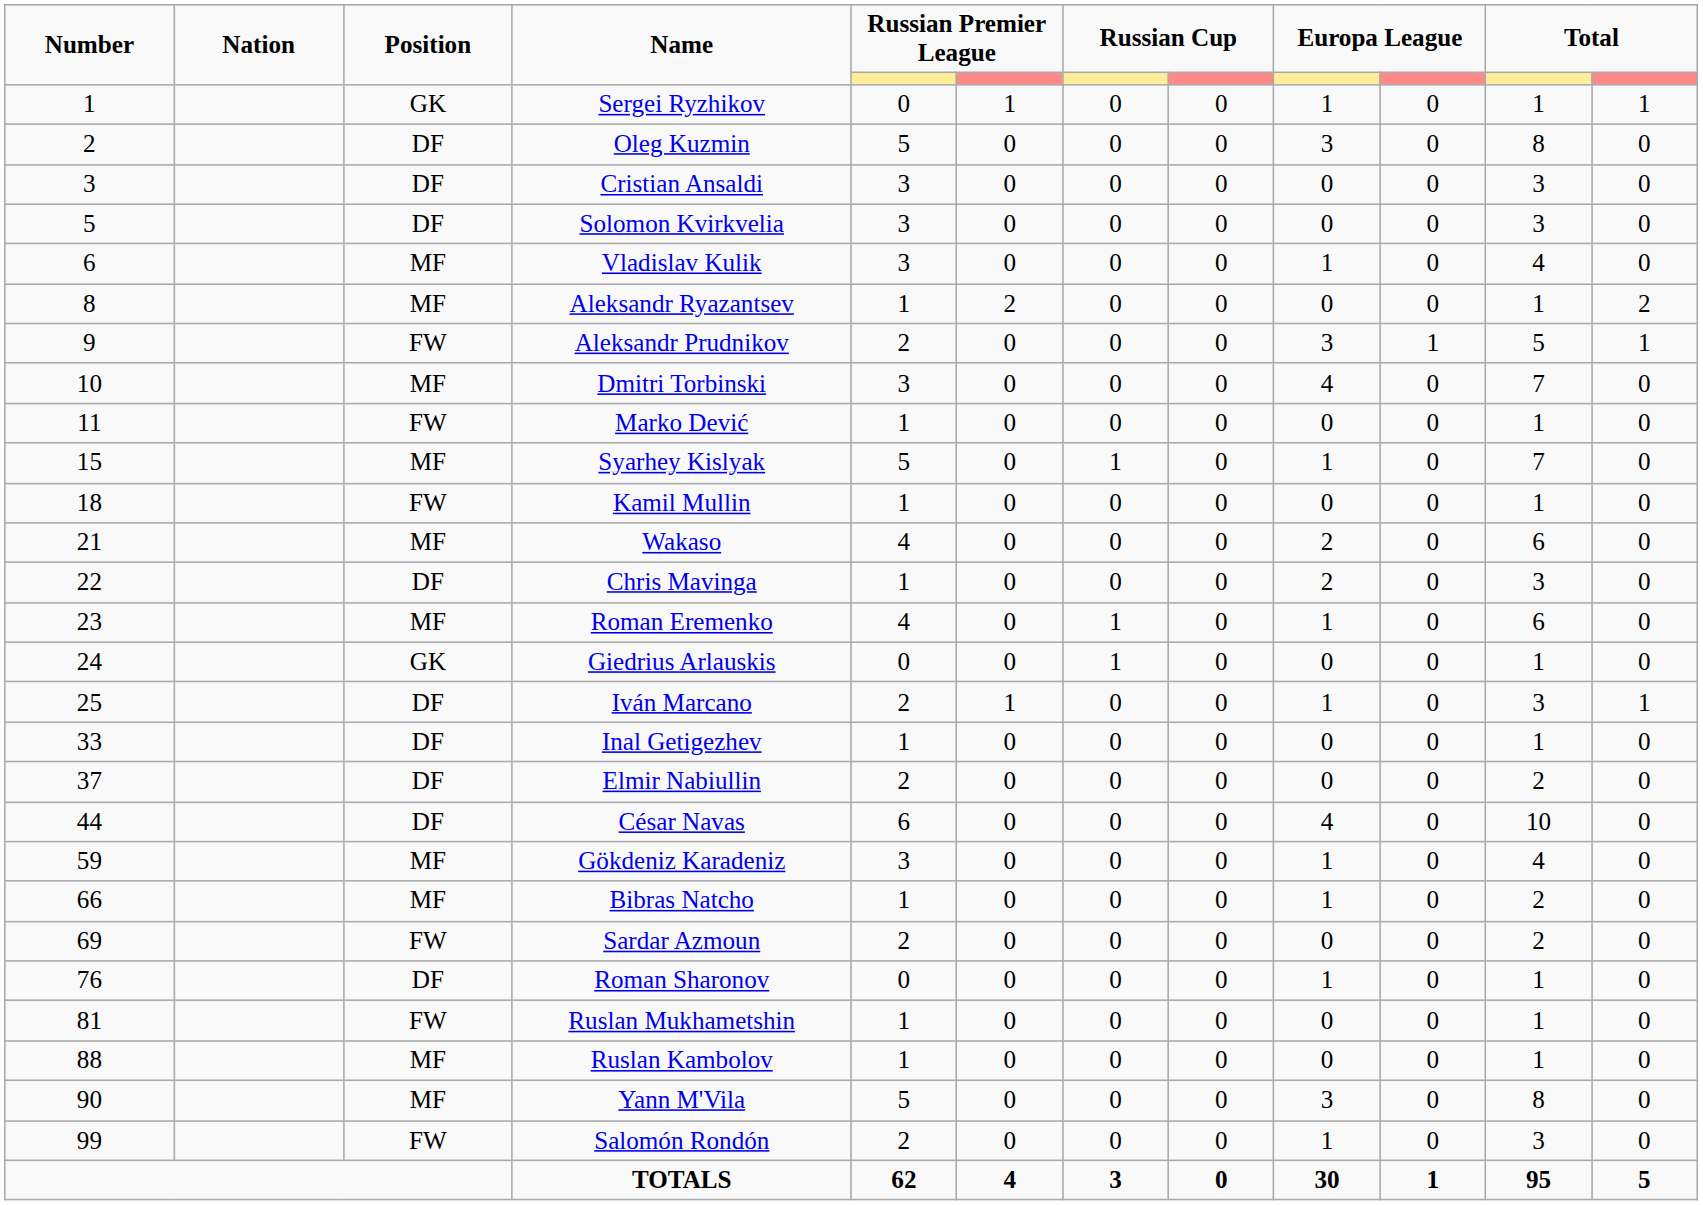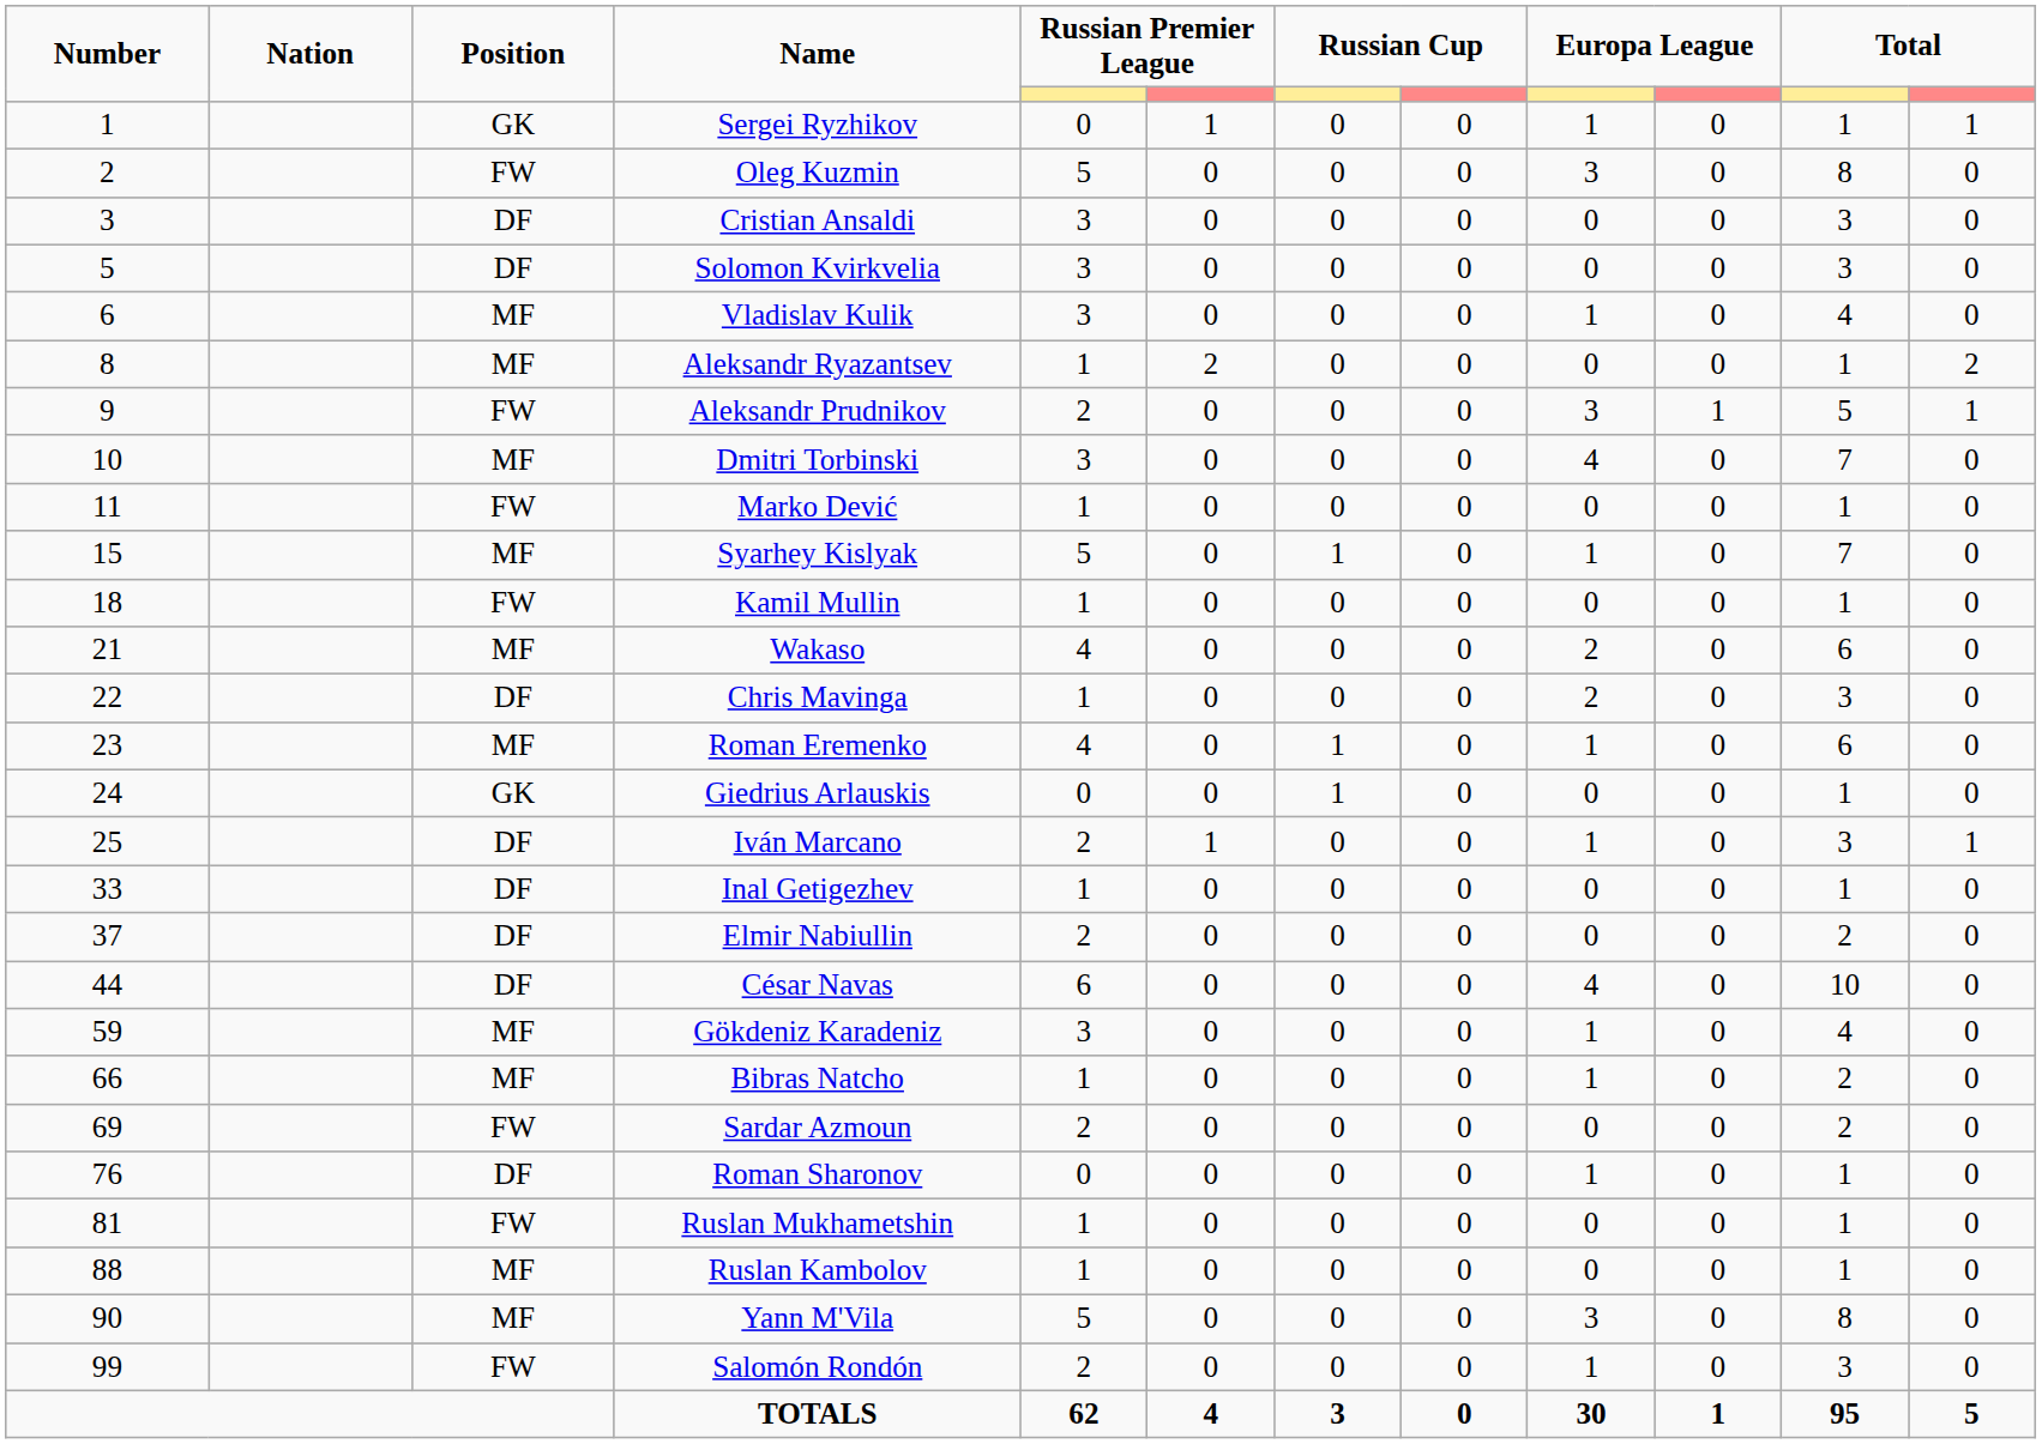Oleg Kuzmin | Position: DF -> FW
